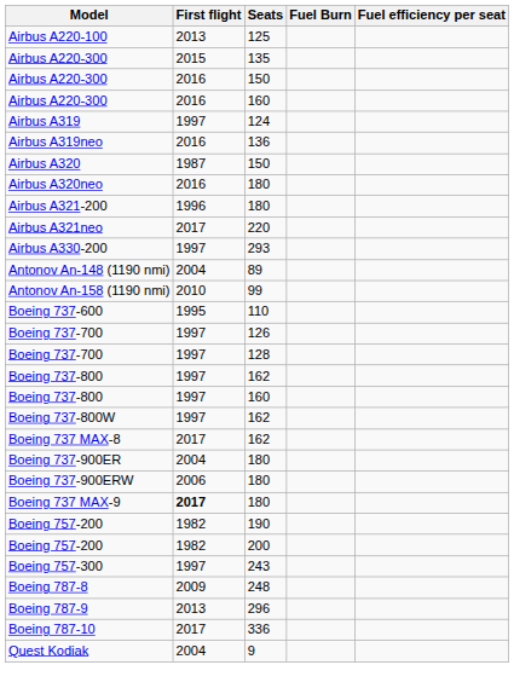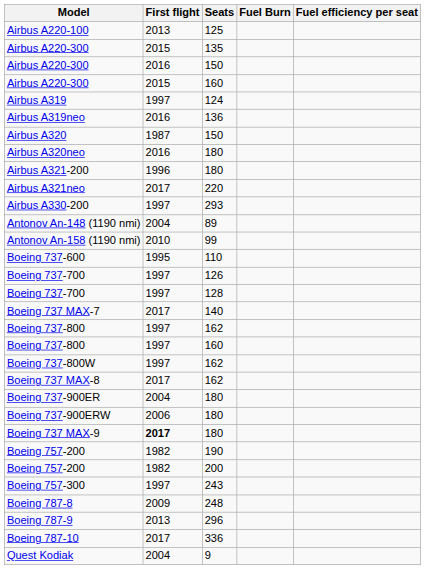Airbus A220-300 / 160 | First flight: 2016 -> 2015
+ row: Boeing 737 MAX-7 | 2017 | 140
